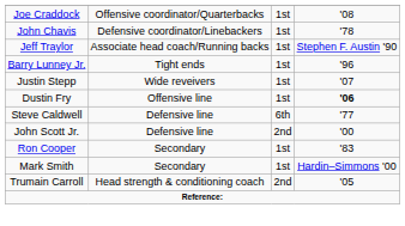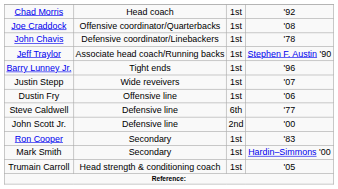+ row: Chad Morris | Head coach | 1st | '92
Dustin Fry | column 4: bold -> normal
Trumain Carroll | column 3: 2nd -> 1st
